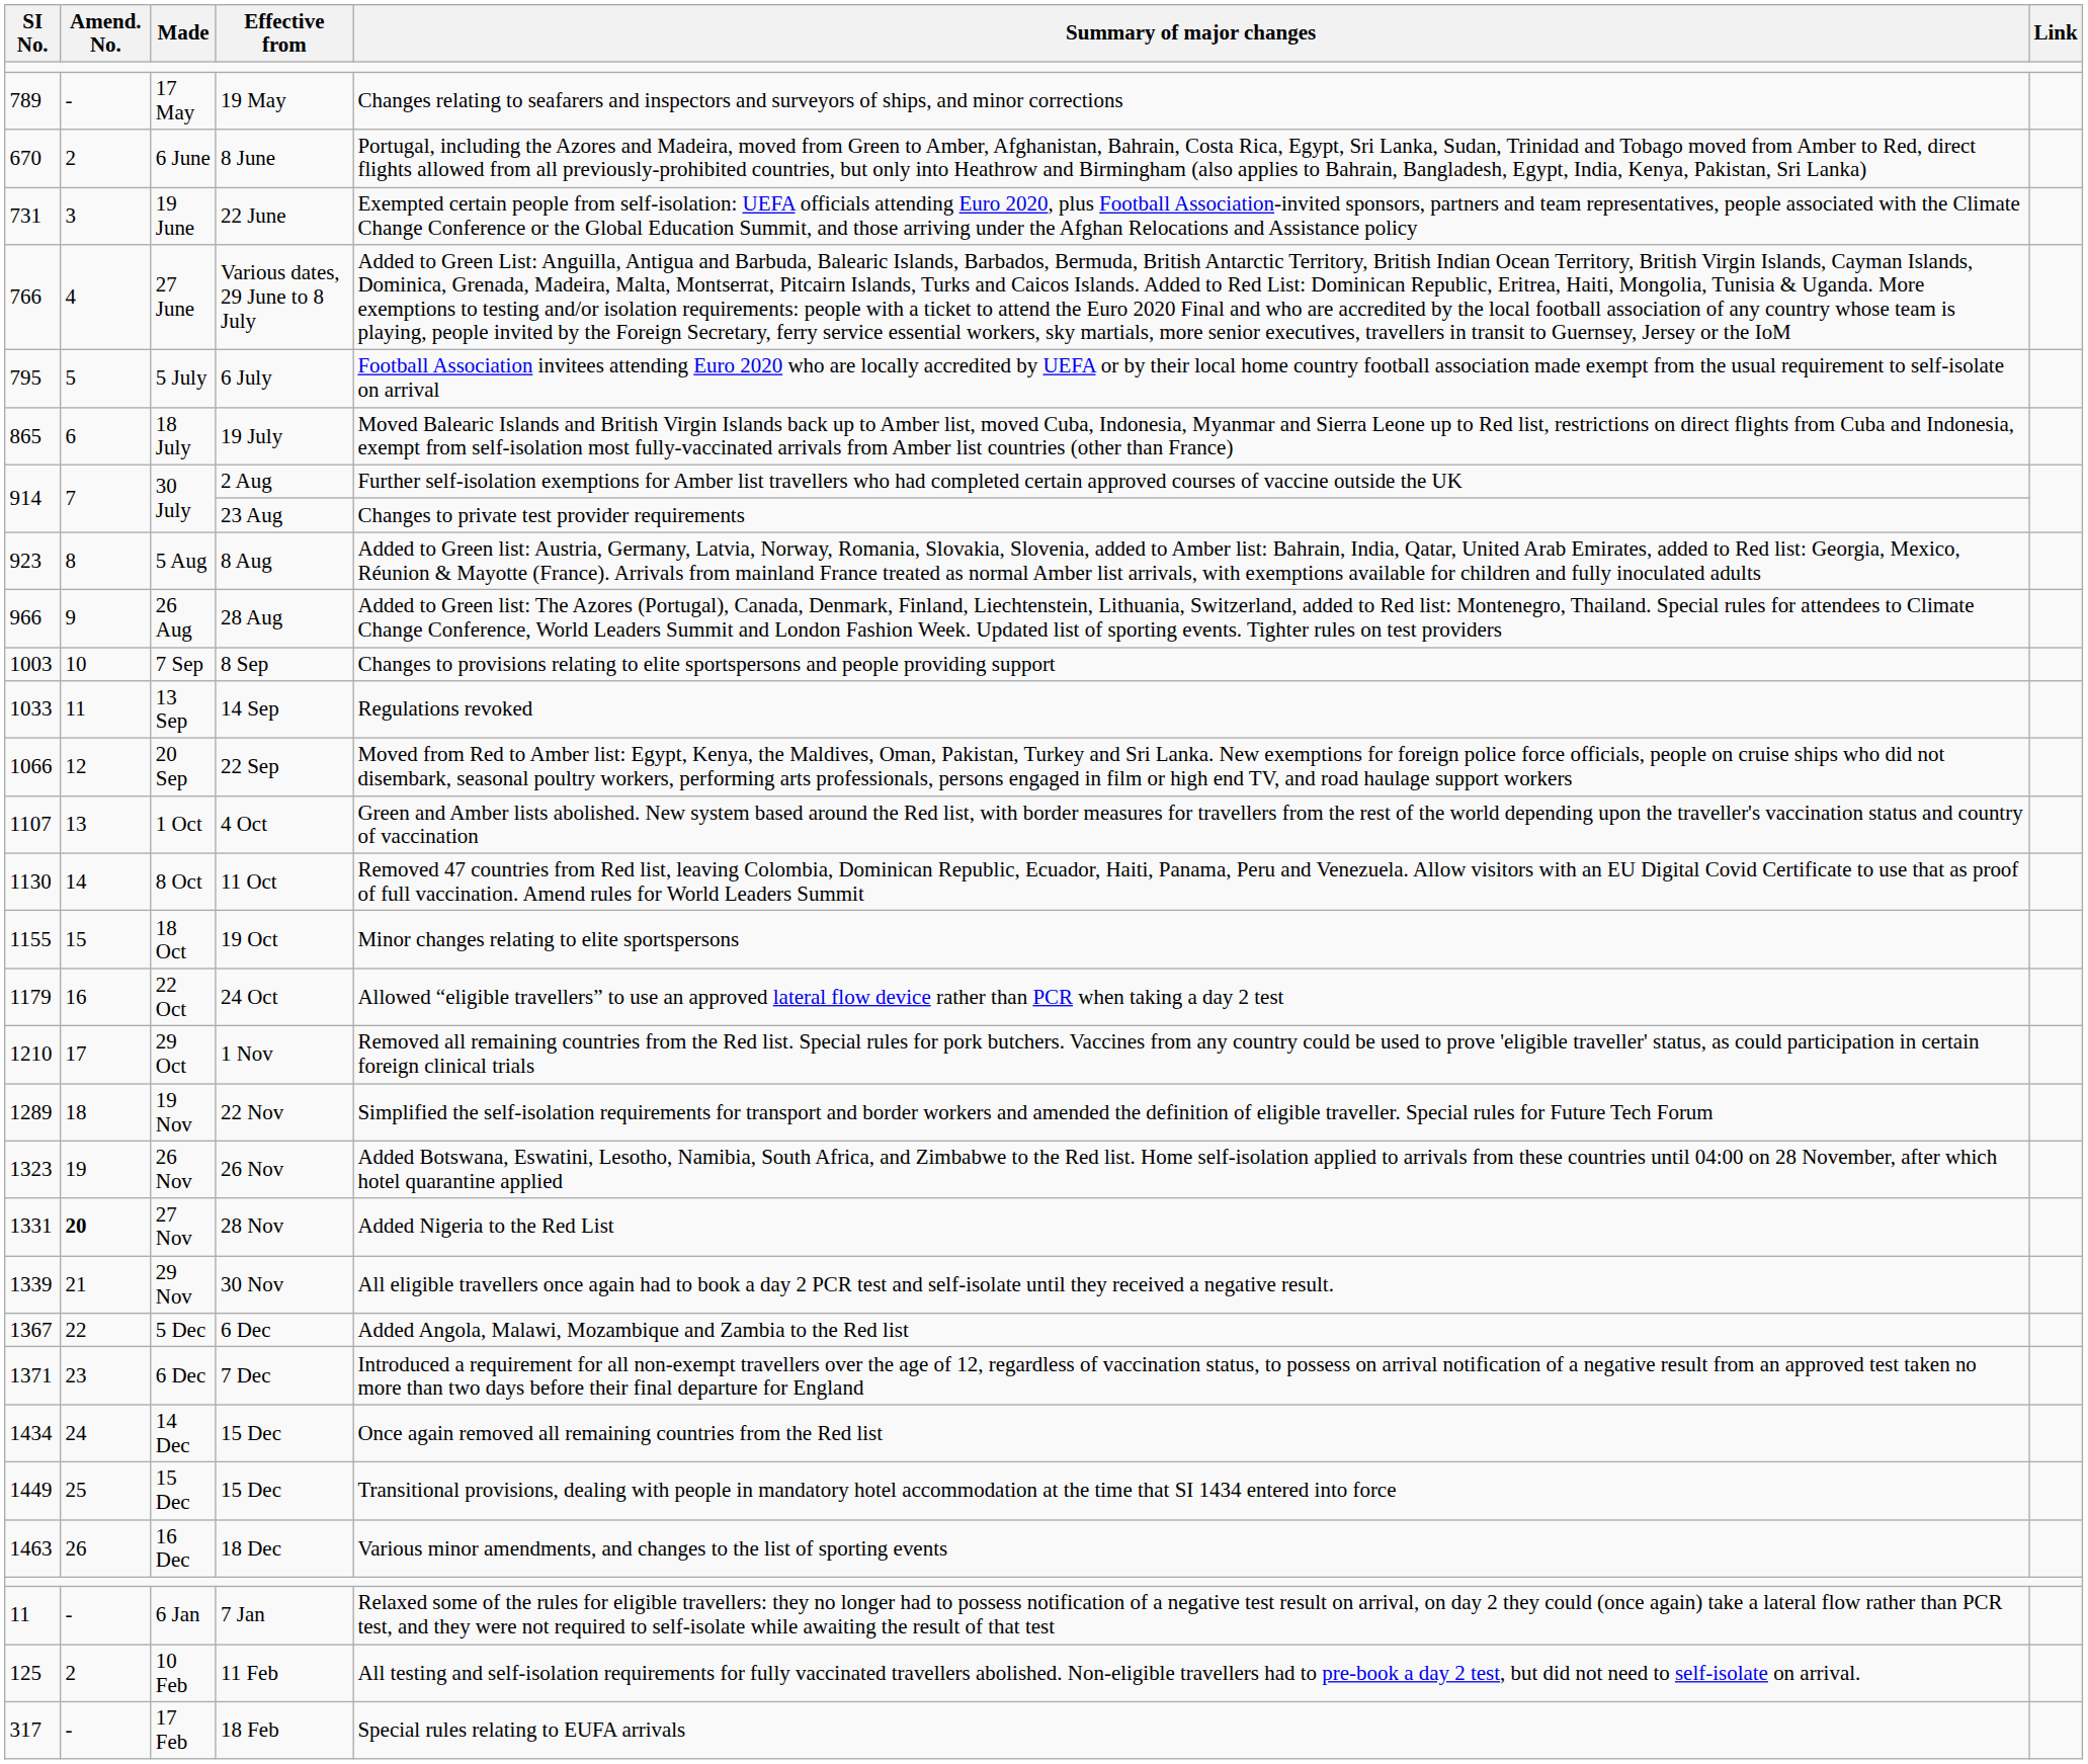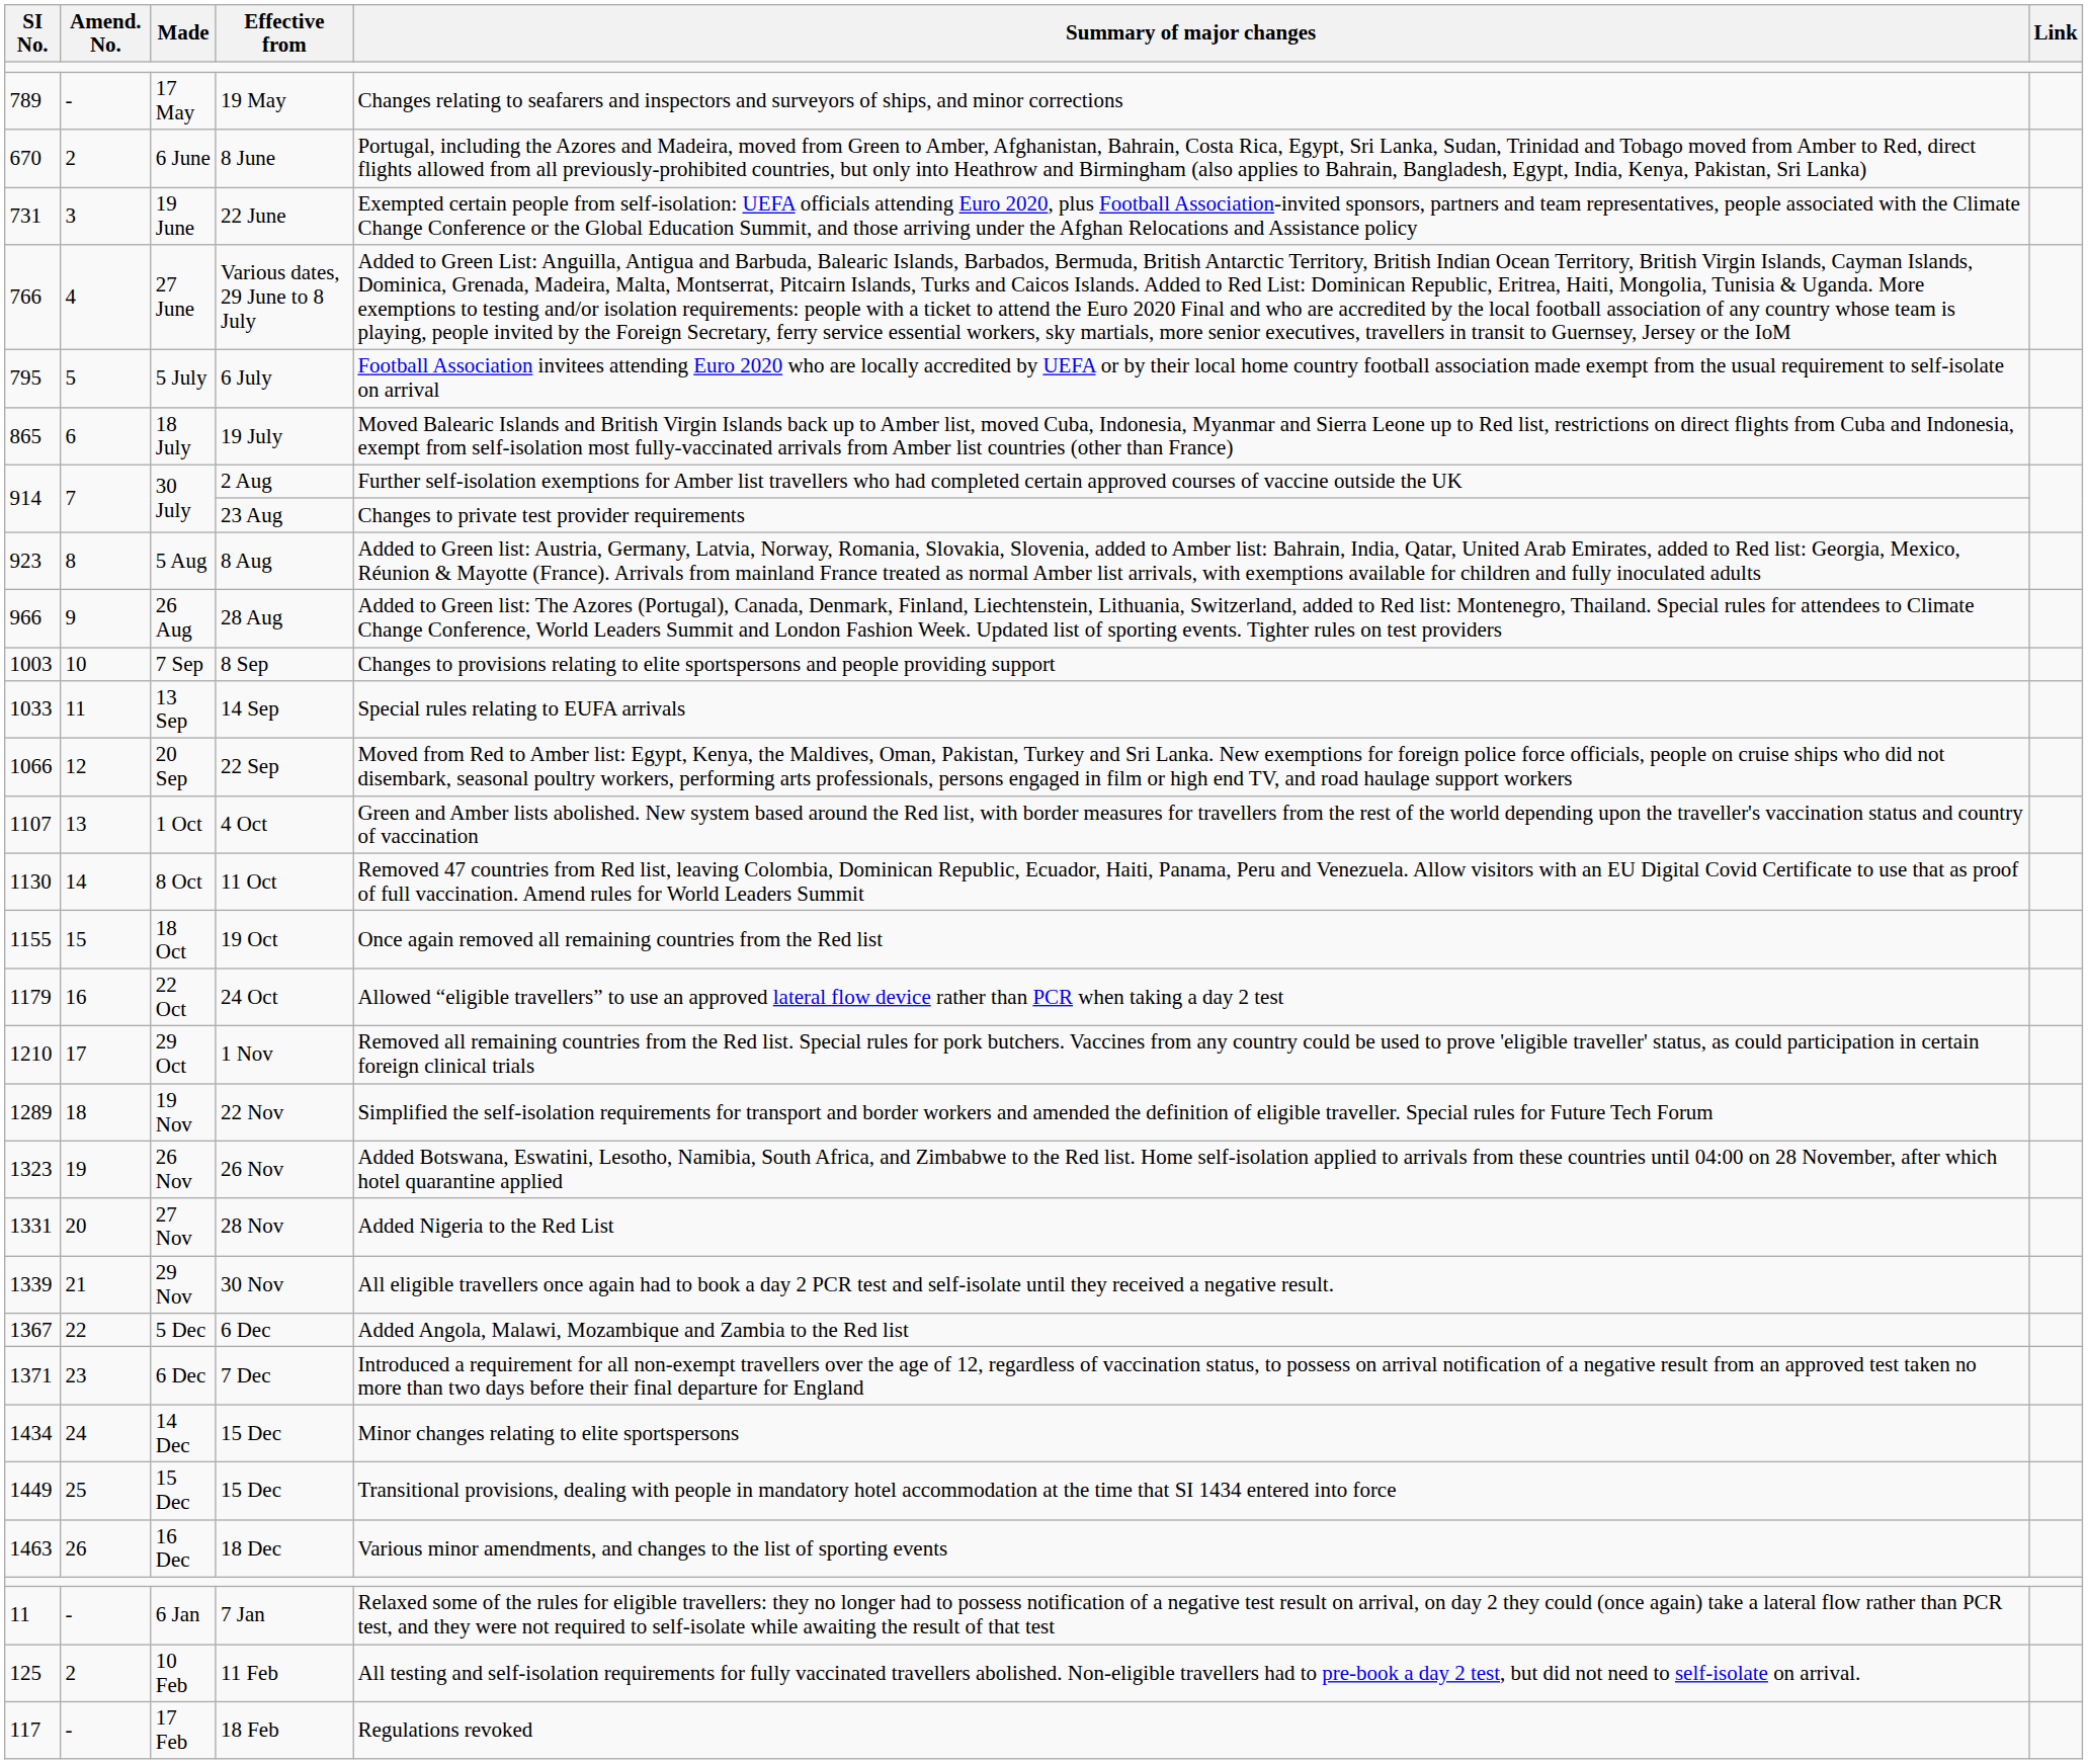13 Sep | Summary of major changes: Regulations revoked -> Special rules relating to EUFA arrivals
18 Oct | Summary of major changes: Minor changes relating to elite sportspersons -> Once again removed all remaining countries from the Red list
27 Nov | Amend. No.: bold -> normal
14 Dec | Summary of major changes: Once again removed all remaining countries from the Red list -> Minor changes relating to elite sportspersons
17 Feb | SI No.: 317 -> 117
17 Feb | Summary of major changes: Special rules relating to EUFA arrivals -> Regulations revoked
